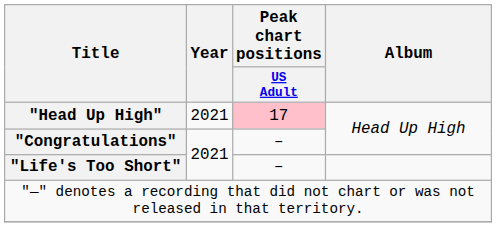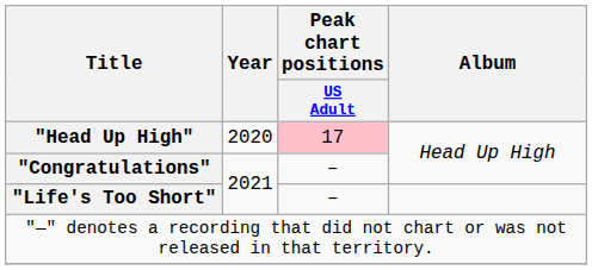"Head Up High" | Year: 2021 -> 2020
